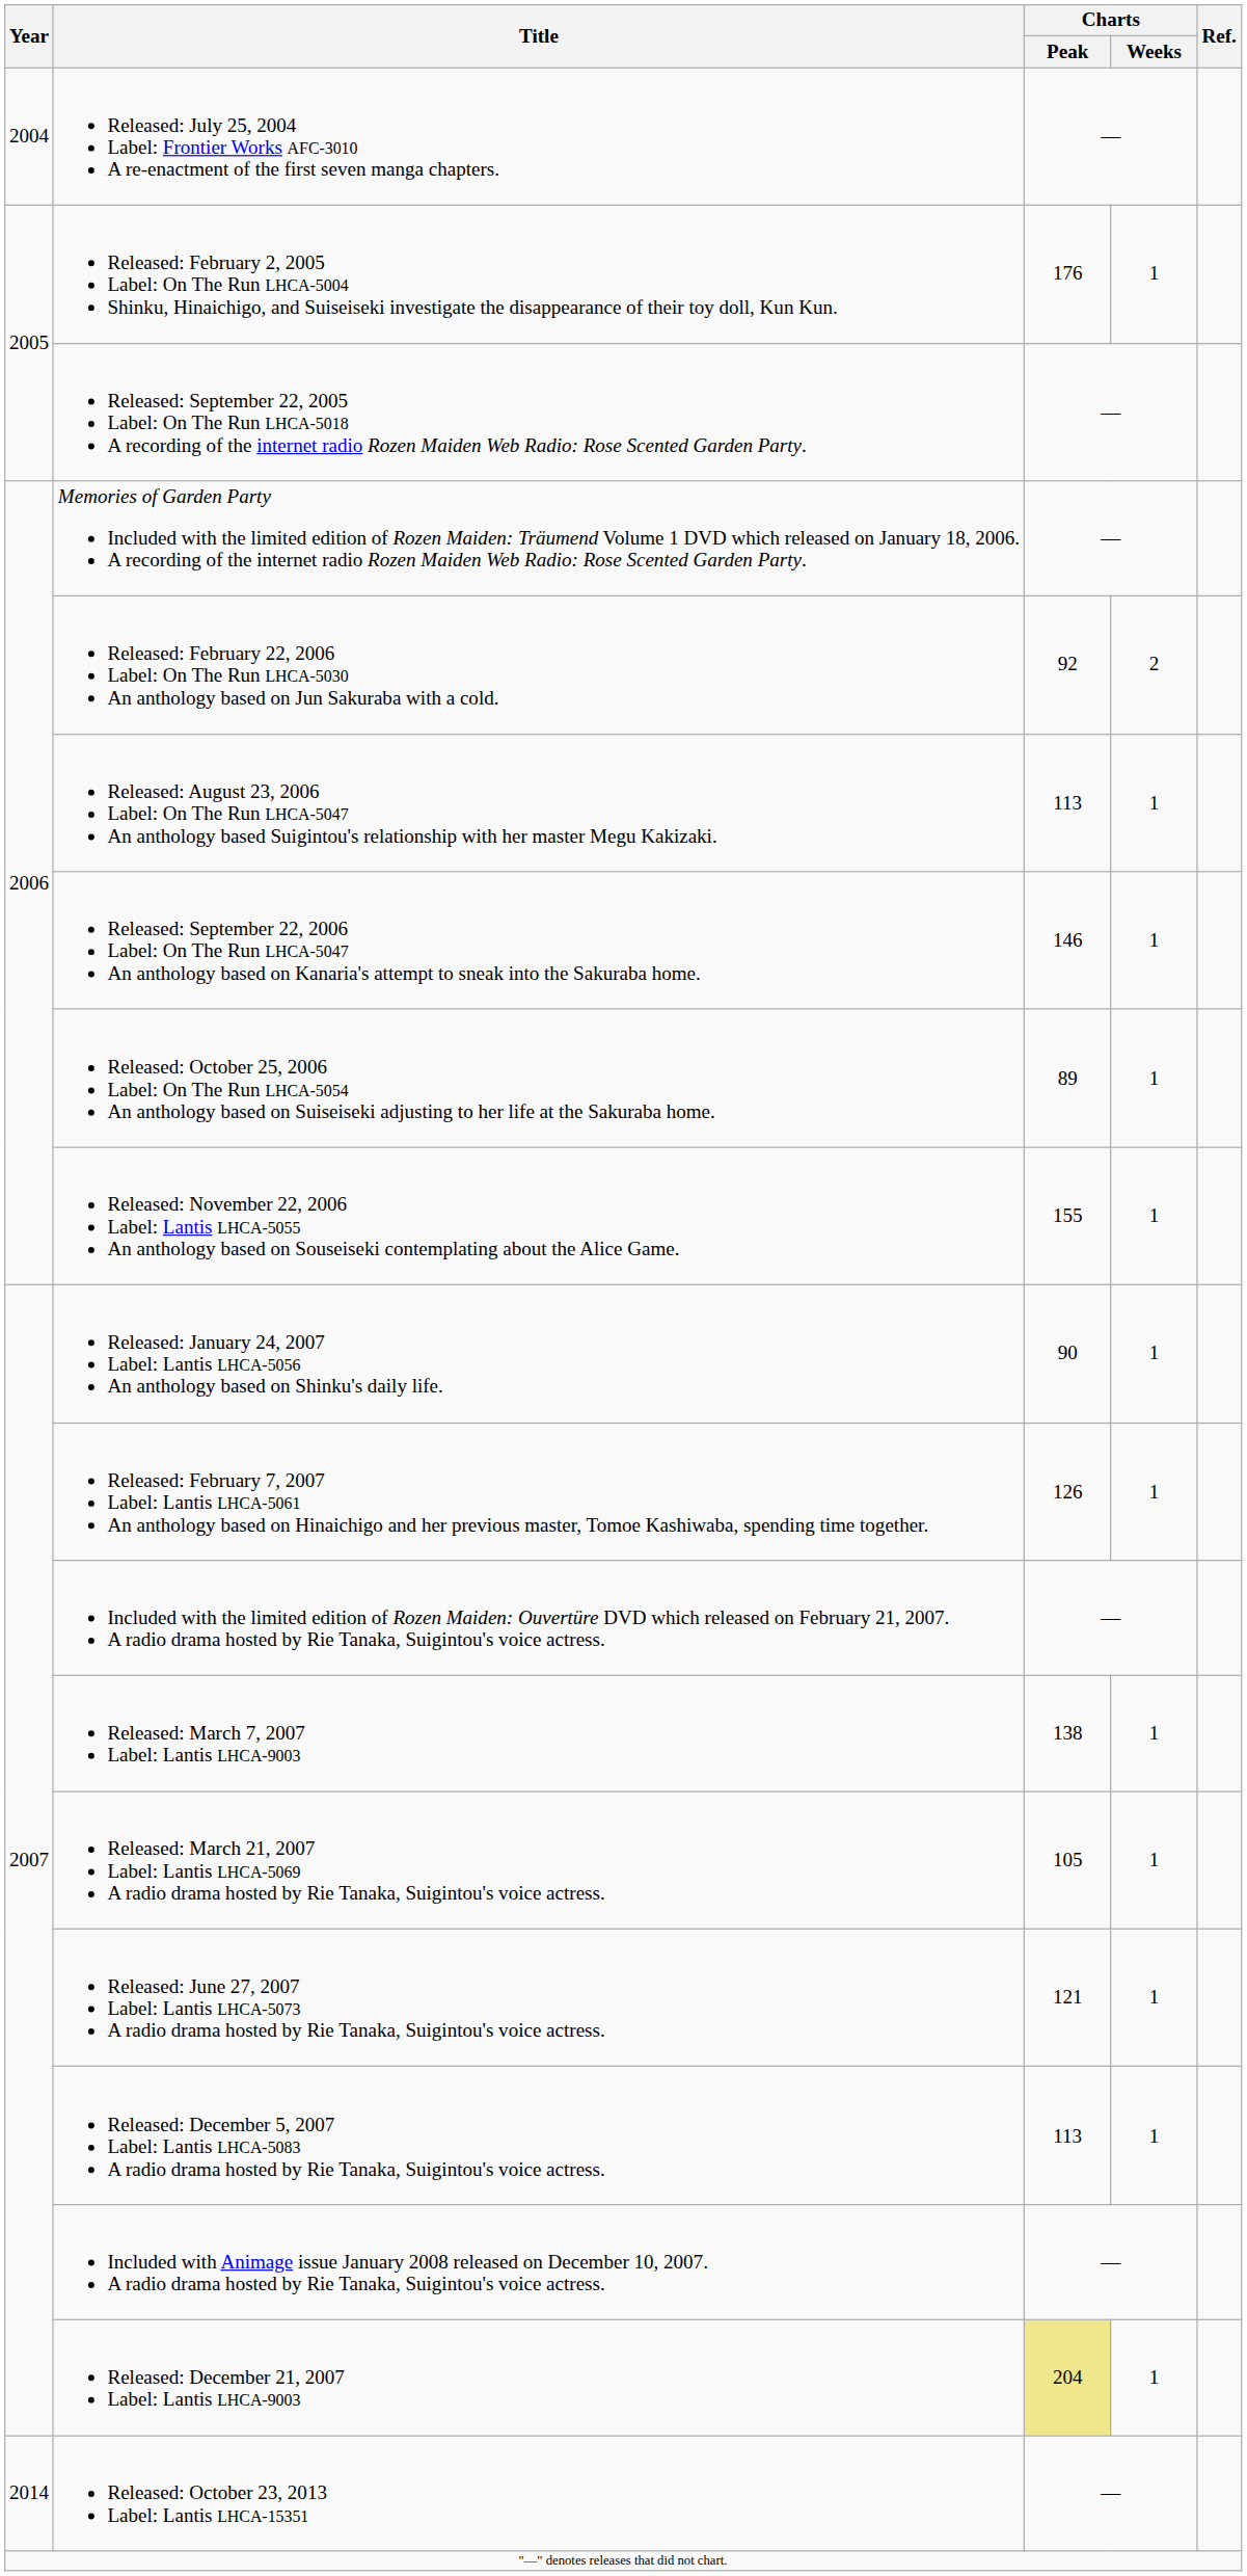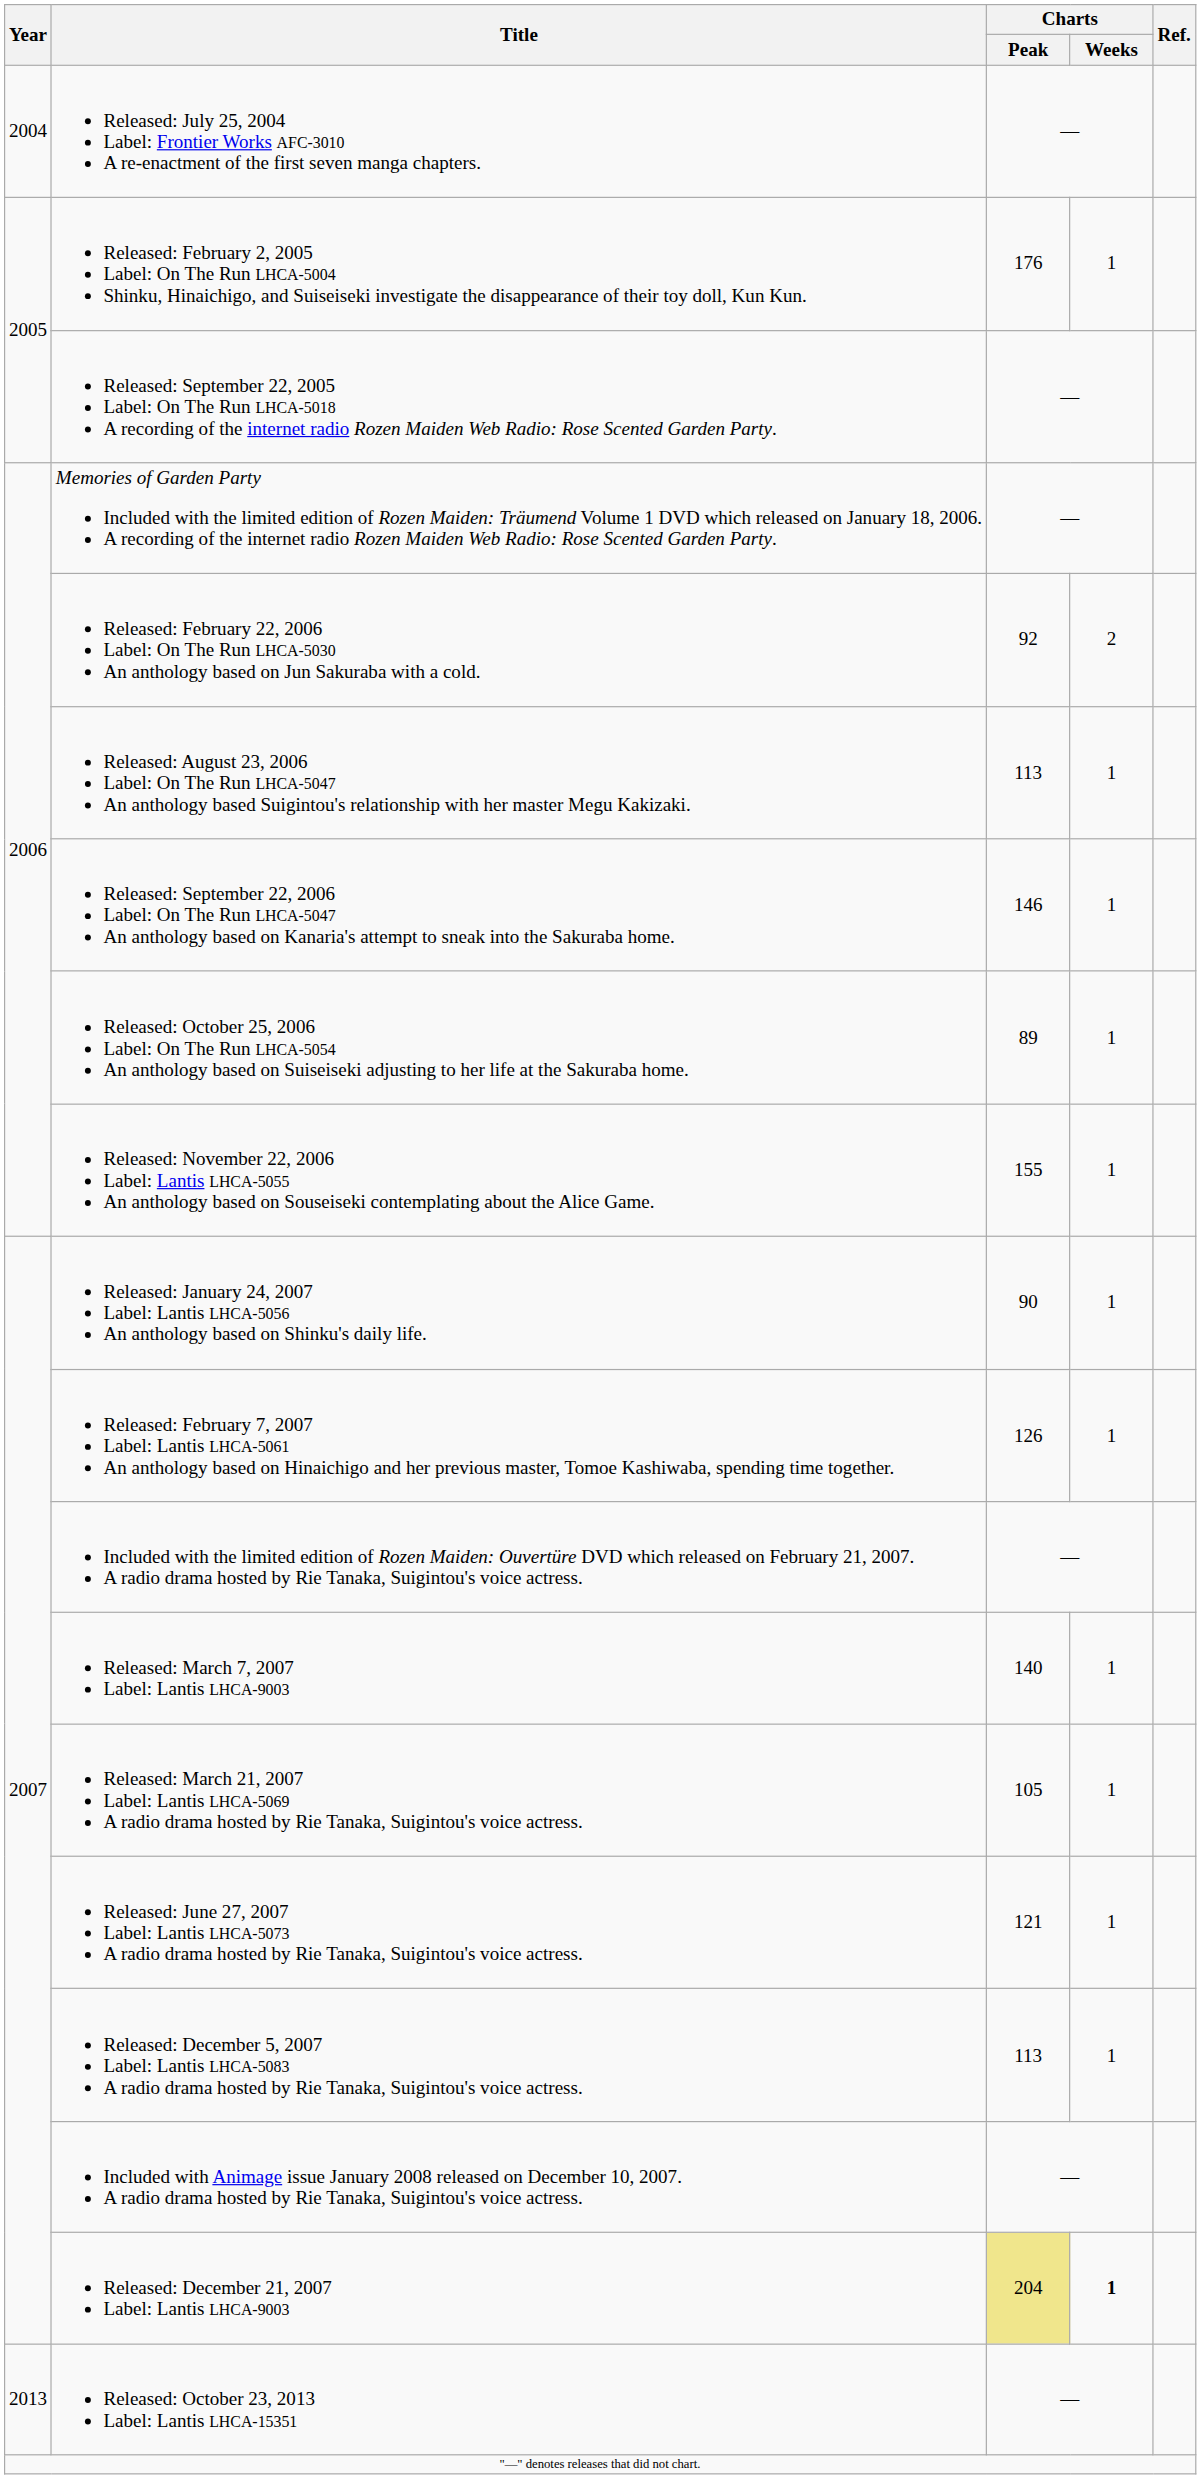Released: March 7, 2007 Label: Lantis LHCA-9003 | Charts / Peak: 138 -> 140
Released: December 21, 2007 Label: Lantis LHCA-9003 | Charts / Weeks: normal -> bold
Released: October 23, 2013 Label: Lantis LHCA-15351 | Year: 2014 -> 2013
